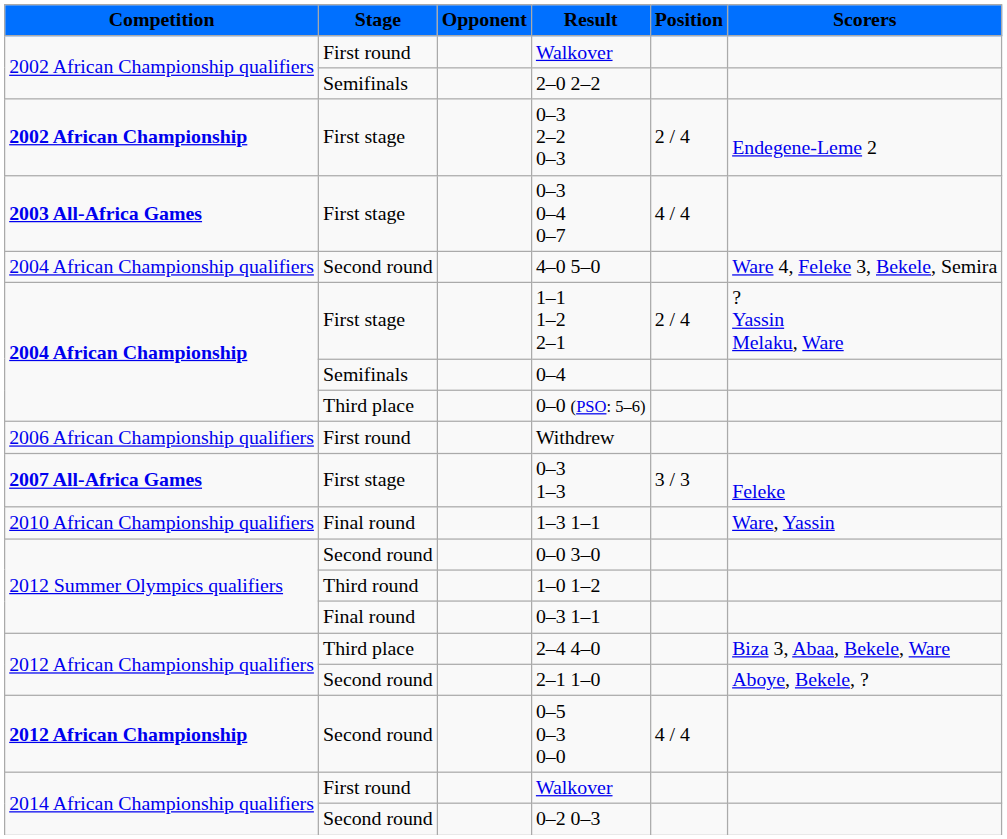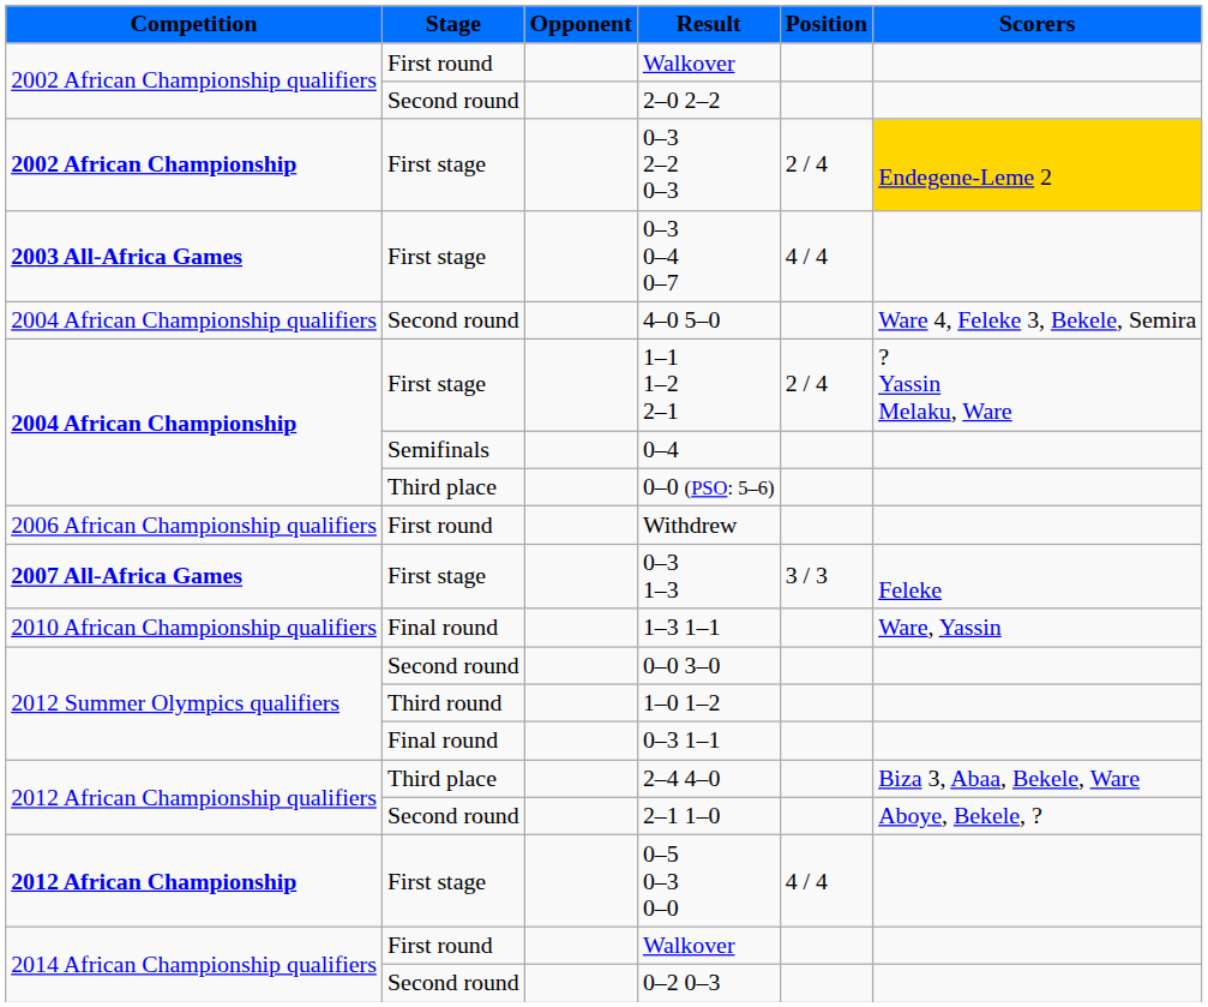2–0 2–2 | Stage: Semifinals -> Second round
0–3 2–2 0–3 | Scorers: no background -> gold background
0–5 0–3 0–0 | Stage: Second round -> First stage
